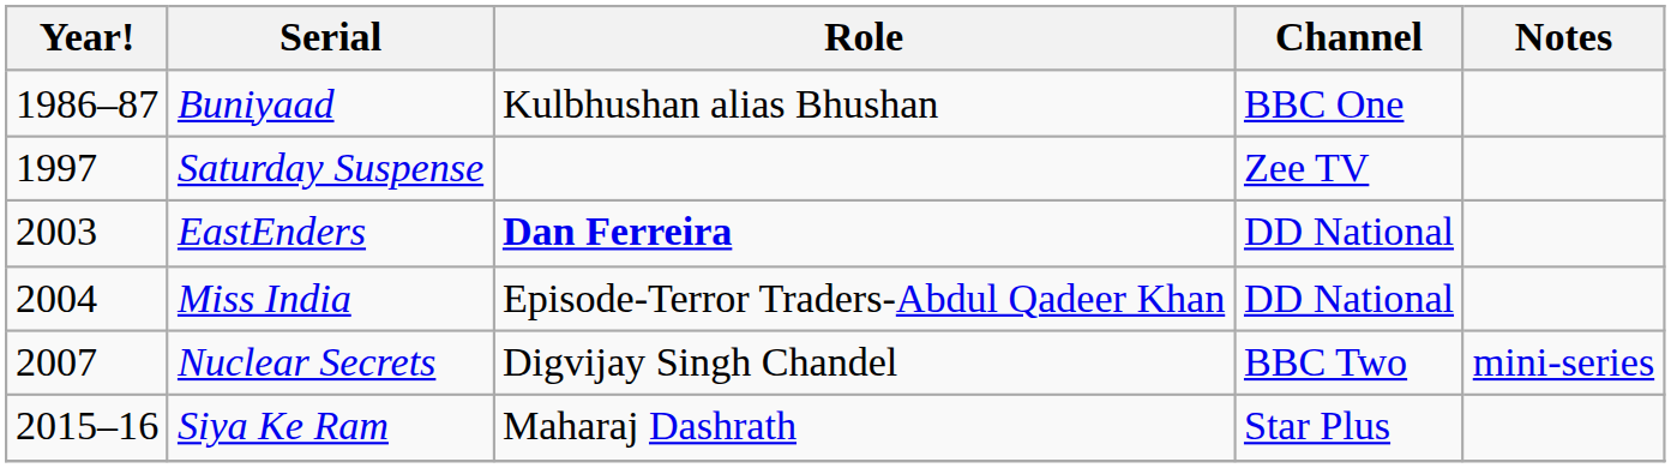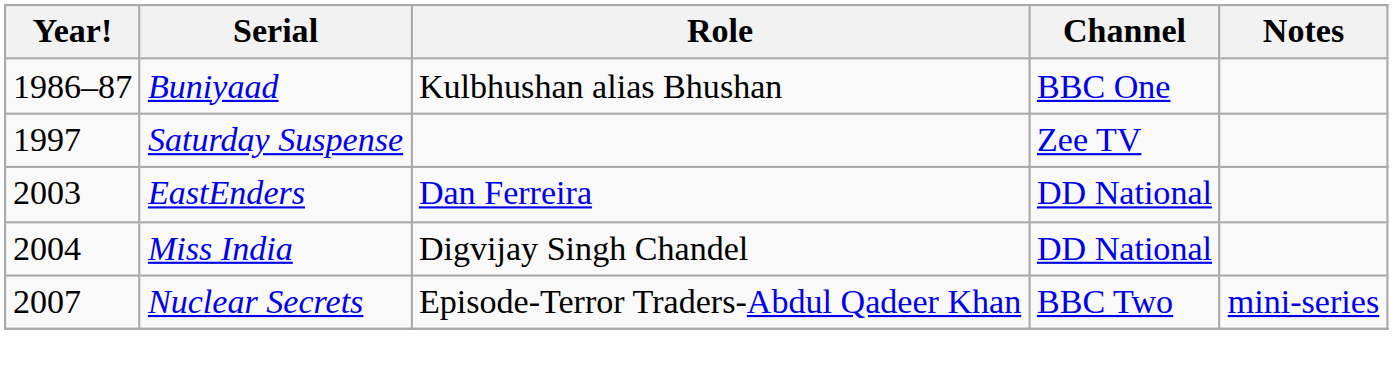EastEnders | Role: bold -> normal
Miss India | Role: Episode-Terror Traders-Abdul Qadeer Khan -> Digvijay Singh Chandel
Nuclear Secrets | Role: Digvijay Singh Chandel -> Episode-Terror Traders-Abdul Qadeer Khan
- row: 2015–16 | Siya Ke Ram | Maharaj Dashrath | Star Plus
